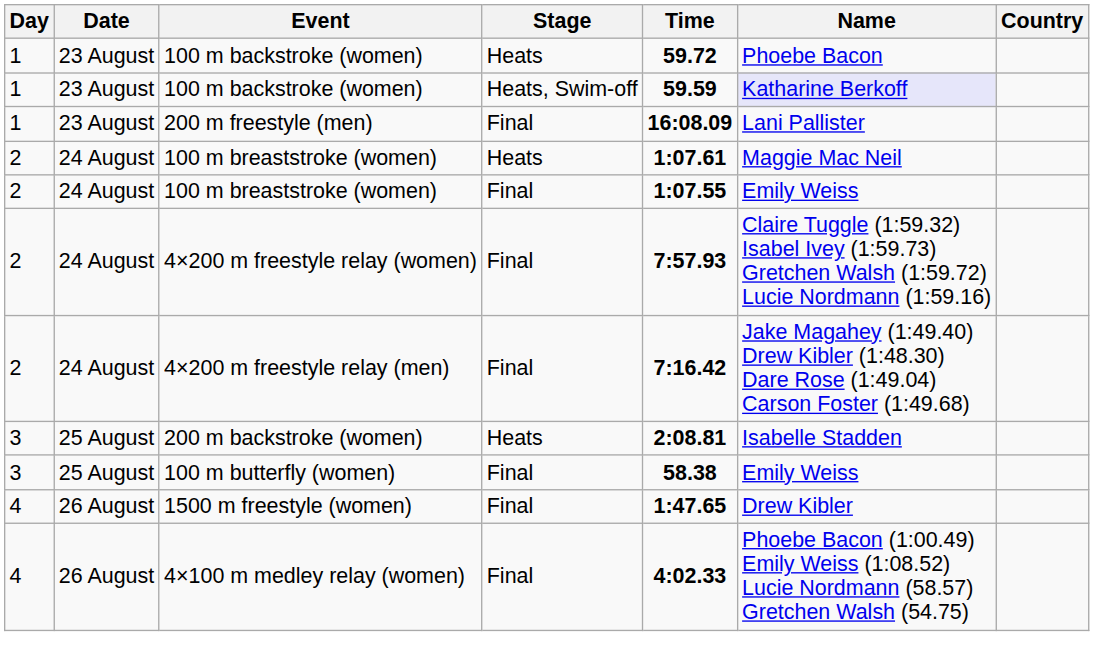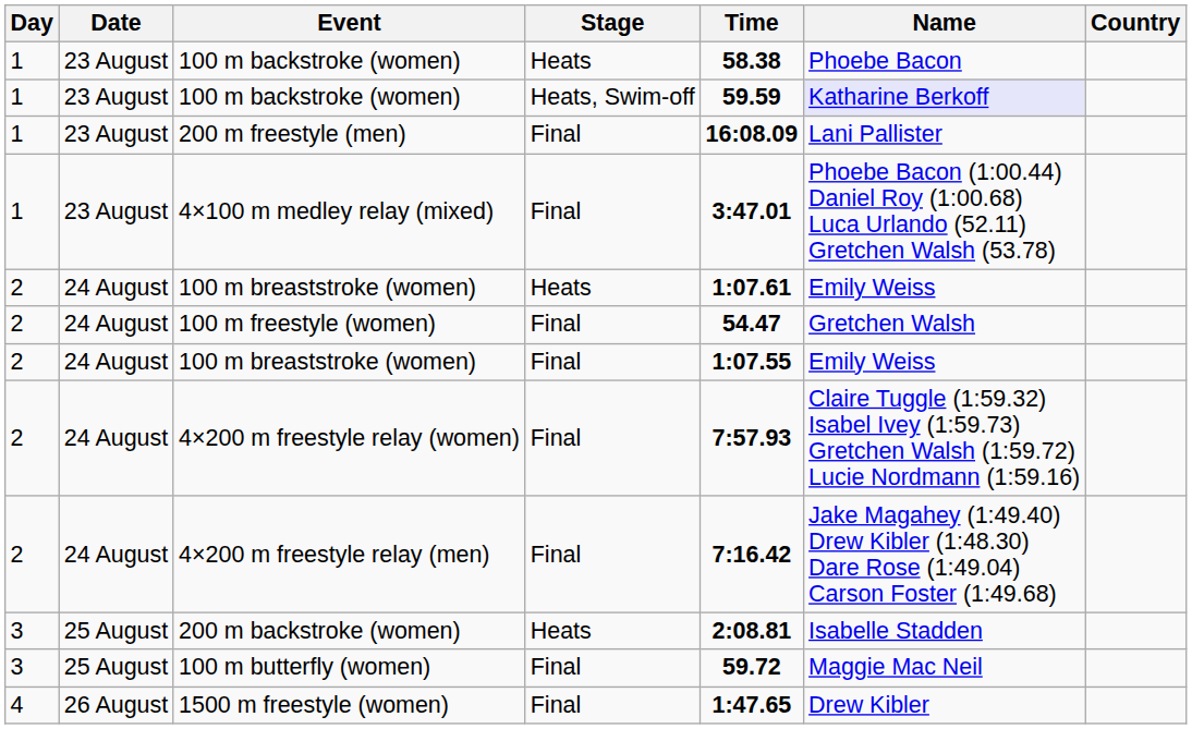100 m backstroke (women) / Heats | Time: 59.72 -> 58.38
+ row: 1 | 23 August | 4×100 m medley relay (mixed) | Final | 3:47.01 | Phoebe Bacon (1:00.44) Daniel Roy (1:00.68) Luca Urlando (52.11) Gretchen Walsh (53.78)
100 m breaststroke (women) / Heats | Name: Maggie Mac Neil -> Emily Weiss
+ row: 2 | 24 August | 100 m freestyle (women) | Final | 54.47 | Gretchen Walsh
100 m butterfly (women) | Time: 58.38 -> 59.72
100 m butterfly (women) | Name: Emily Weiss -> Maggie Mac Neil
- row: 4 | 26 August | 4×100 m medley relay (women) | Final | 4:02.33 | Phoebe Bacon (1:00.49) Emily Weiss (1:08.52) Lucie Nordmann (58.57) Gretchen Walsh (54.75)
